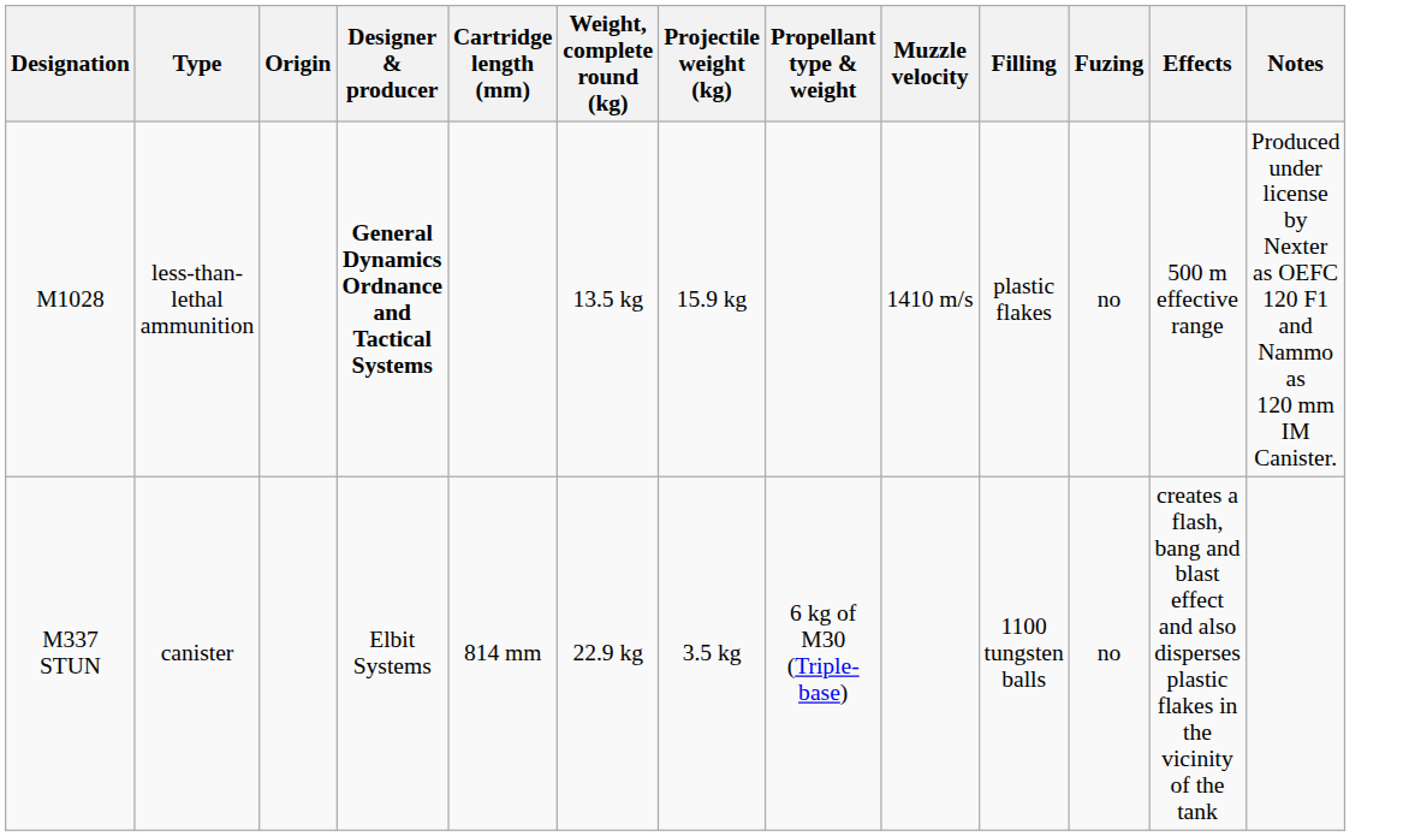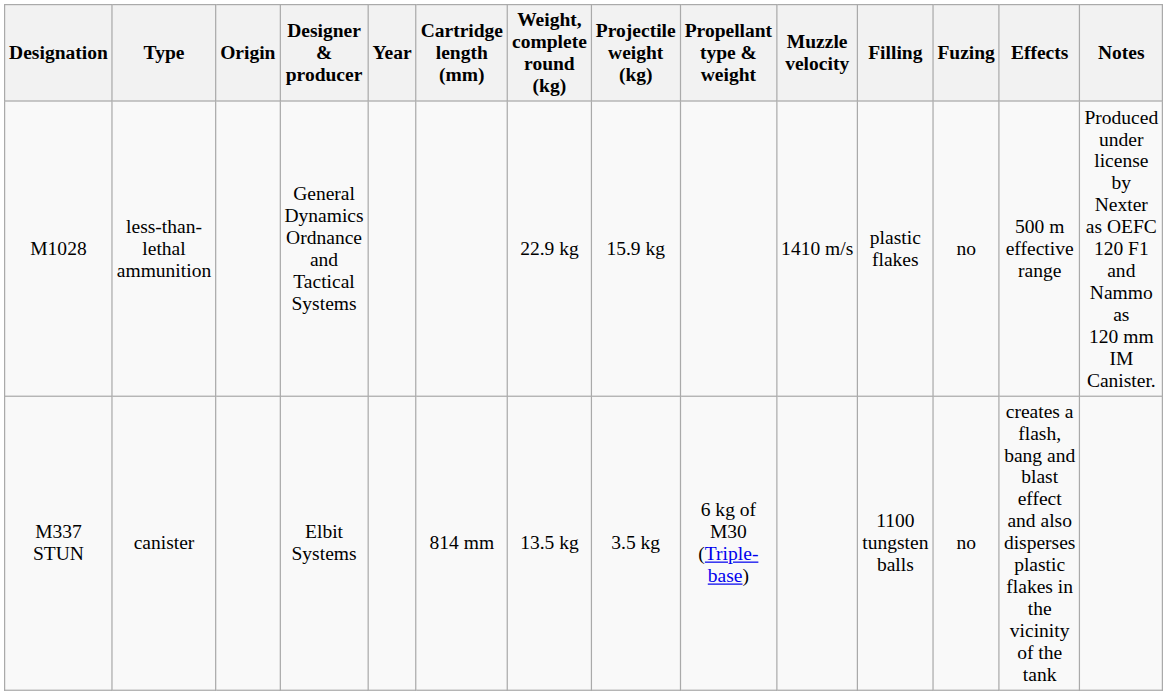+ column: Year
M1028 | Designer & producer: bold -> normal
M1028 | Weight, complete round (kg): 13.5 kg -> 22.9 kg
M337 STUN | Weight, complete round (kg): 22.9 kg -> 13.5 kg
